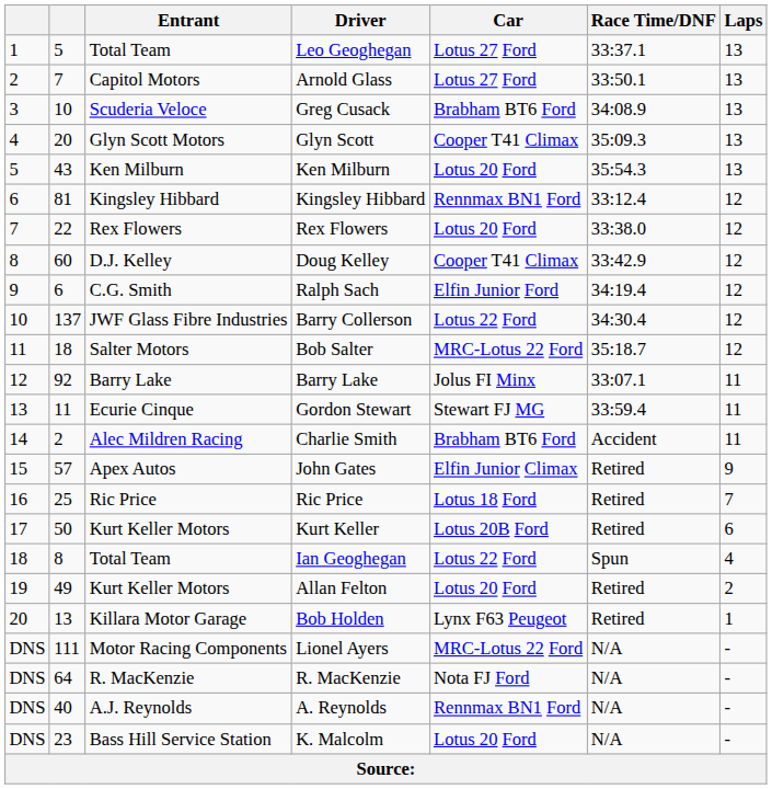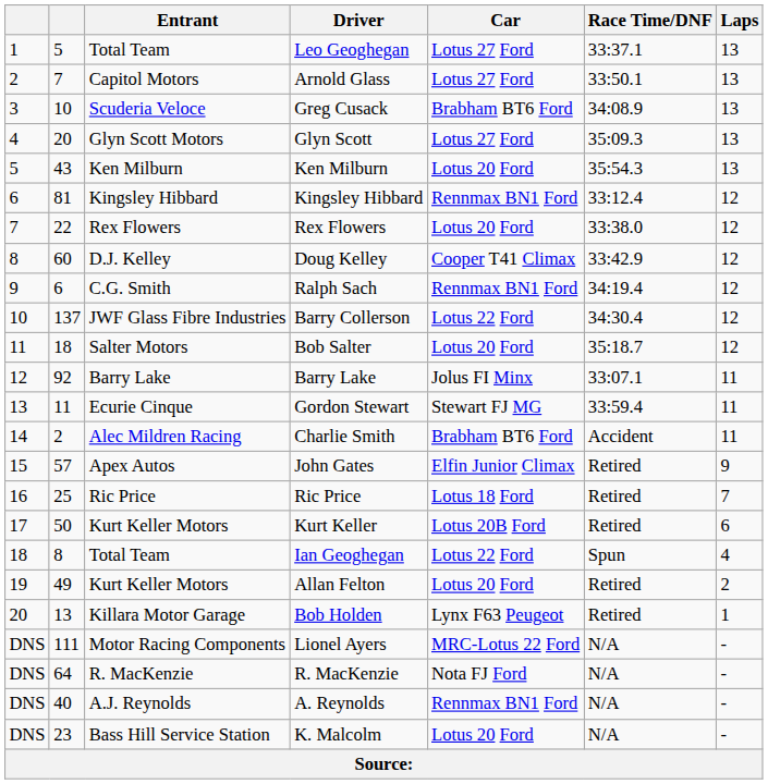Glyn Scott | Car: Cooper T41 Climax -> Lotus 27 Ford
Ralph Sach | Car: Elfin Junior Ford -> Rennmax BN1 Ford
Bob Salter | Car: MRC-Lotus 22 Ford -> Lotus 20 Ford
